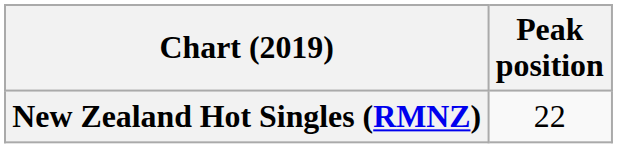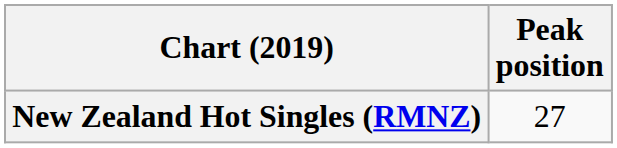New Zealand Hot Singles (RMNZ) | Peak position: 22 -> 27
